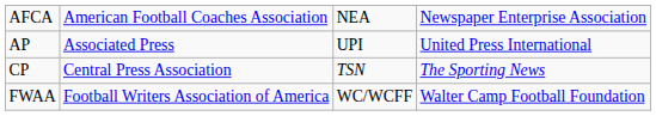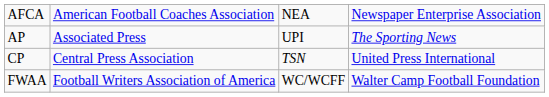AP | column 4: United Press International -> The Sporting News
CP | column 4: The Sporting News -> United Press International
